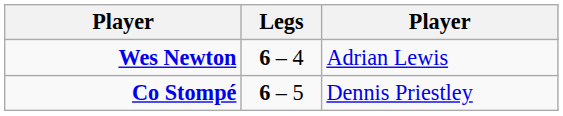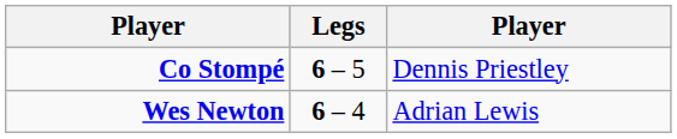rows swapped: Wes Newton <-> Co Stompé
